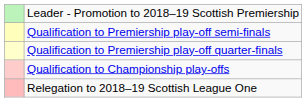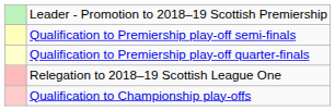rows swapped: Qualification to Championship play-offs <-> Relegation to 2018–19 Scottish League One
